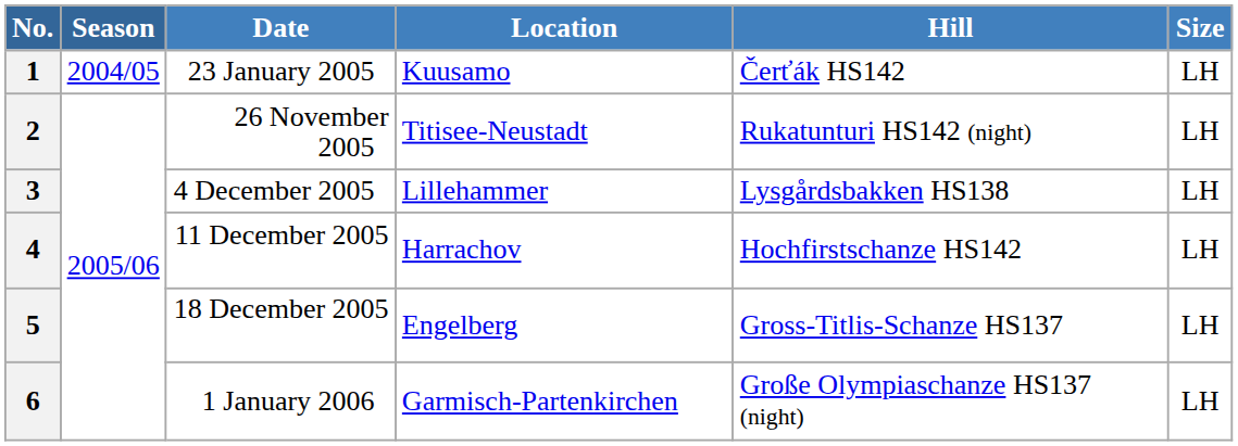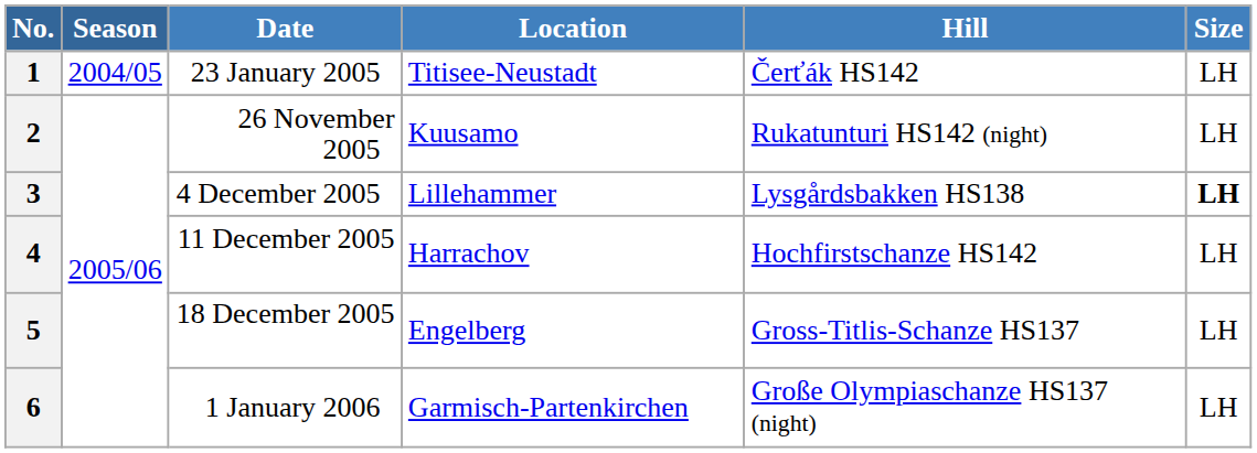1 | Location: Kuusamo -> Titisee-Neustadt
2 | Location: Titisee-Neustadt -> Kuusamo
3 | Size: normal -> bold
